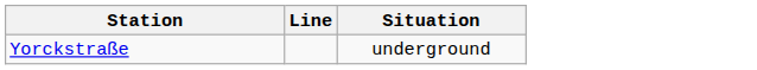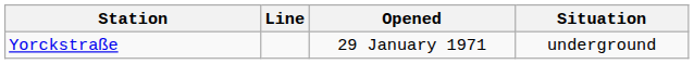+ column: Opened | 29 January 1971
